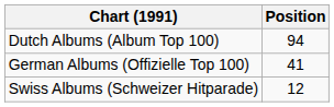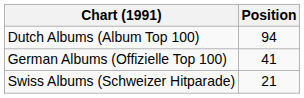Swiss Albums (Schweizer Hitparade) | Position: 12 -> 21
